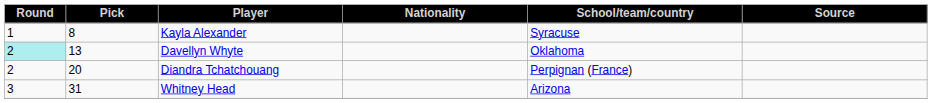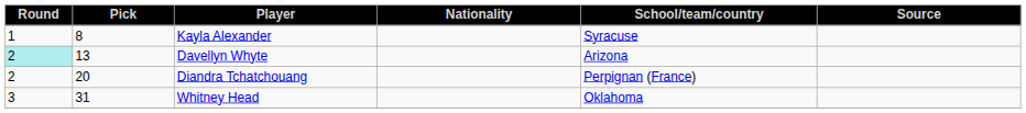Davellyn Whyte | School/team/country: Oklahoma -> Arizona
Whitney Head | School/team/country: Arizona -> Oklahoma
